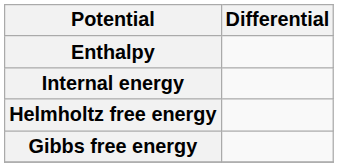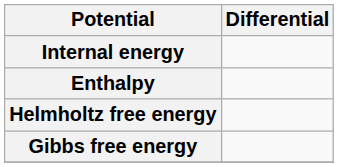rows swapped: Internal energy <-> Enthalpy
